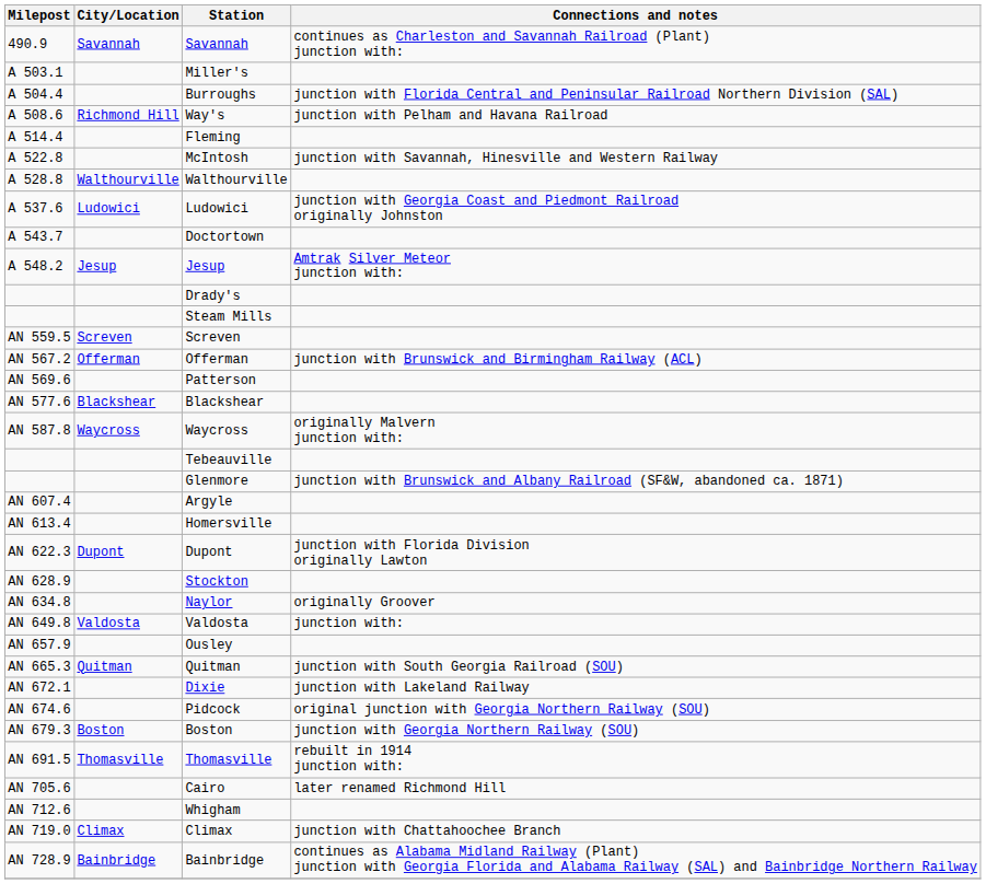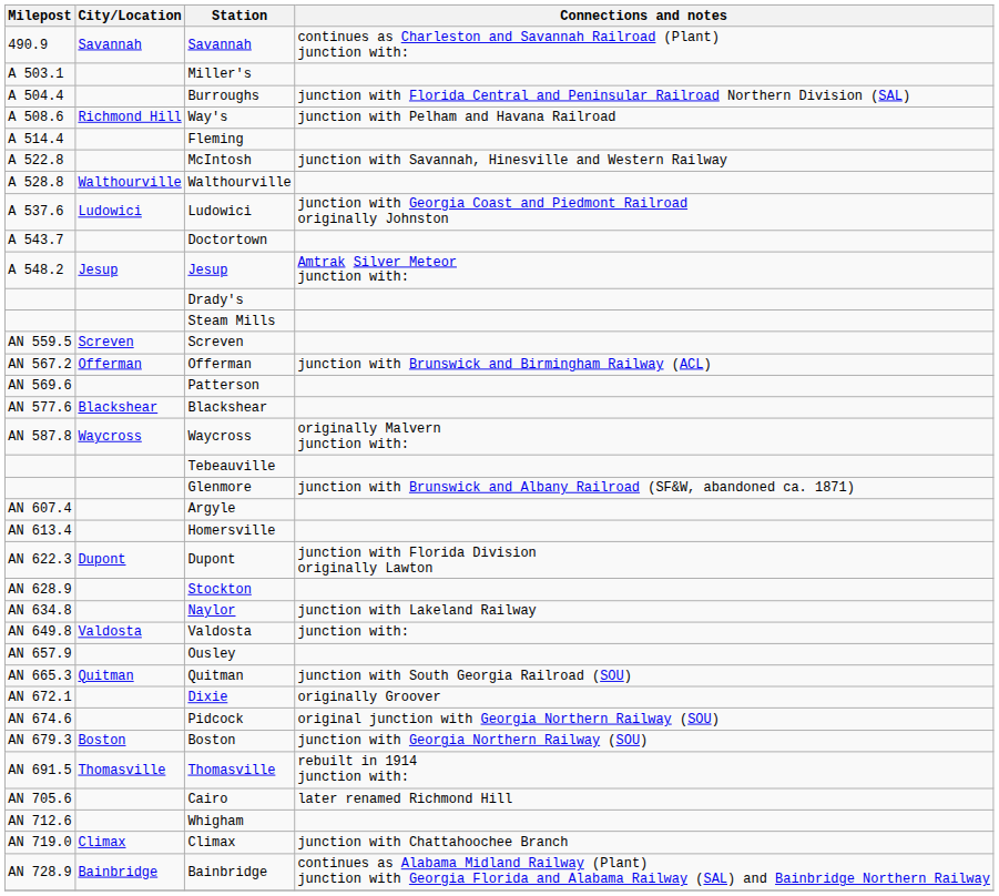Naylor | Connections and notes: originally Groover -> junction with Lakeland Railway
Dixie | Connections and notes: junction with Lakeland Railway -> originally Groover
